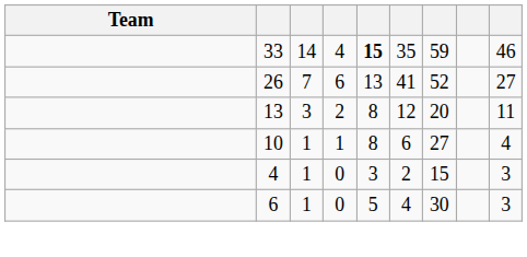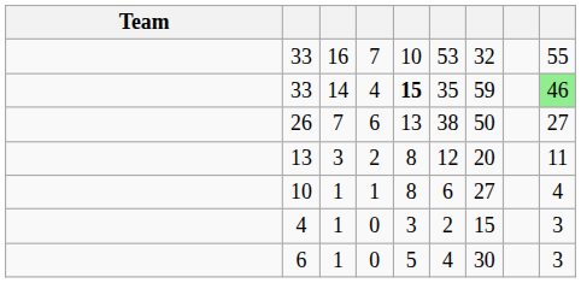+ row: 33 | 16 | 7 | 10 | 53 | 32 | 55
33 / 4 | column 9: no background -> lightgreen background
26 | column 6: 41 -> 38
26 | column 7: 52 -> 50
